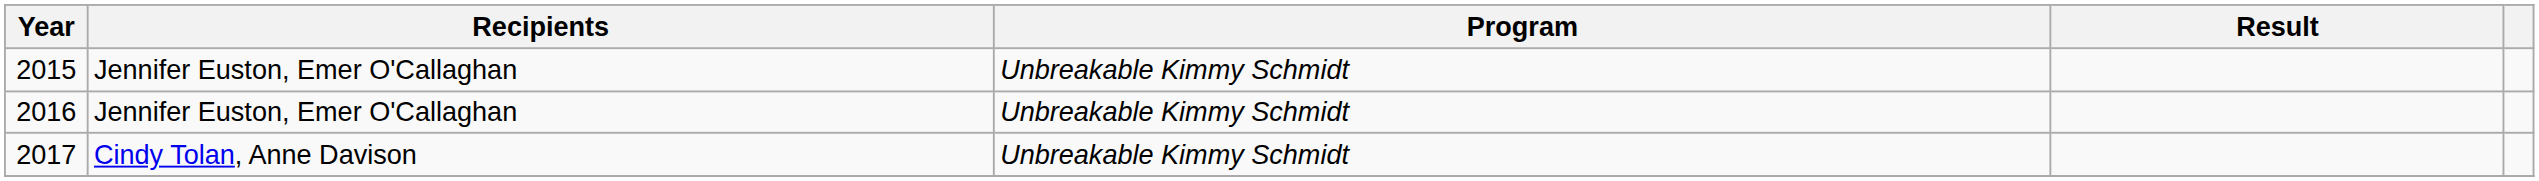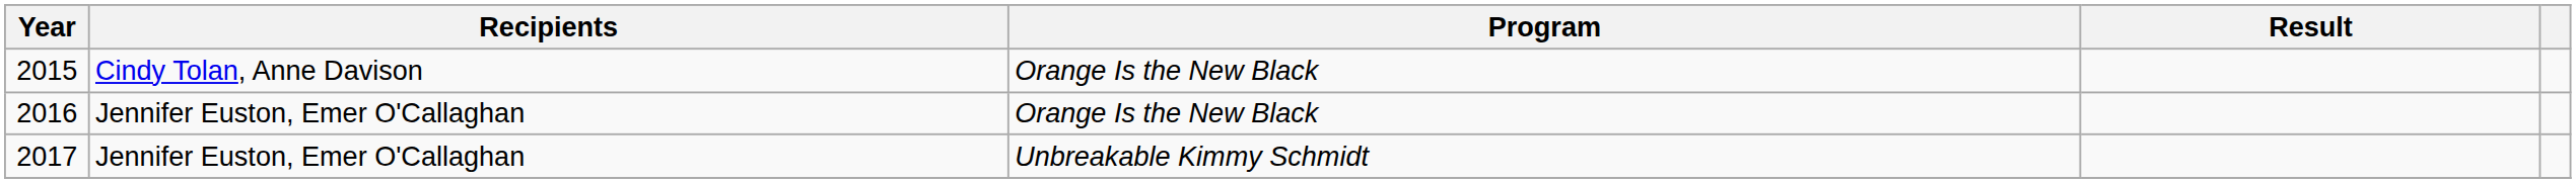2015 | Recipients: Jennifer Euston, Emer O'Callaghan -> Cindy Tolan, Anne Davison
2015 | Program: Unbreakable Kimmy Schmidt -> Orange Is the New Black
2016 | Program: Unbreakable Kimmy Schmidt -> Orange Is the New Black
2017 | Recipients: Cindy Tolan, Anne Davison -> Jennifer Euston, Emer O'Callaghan
